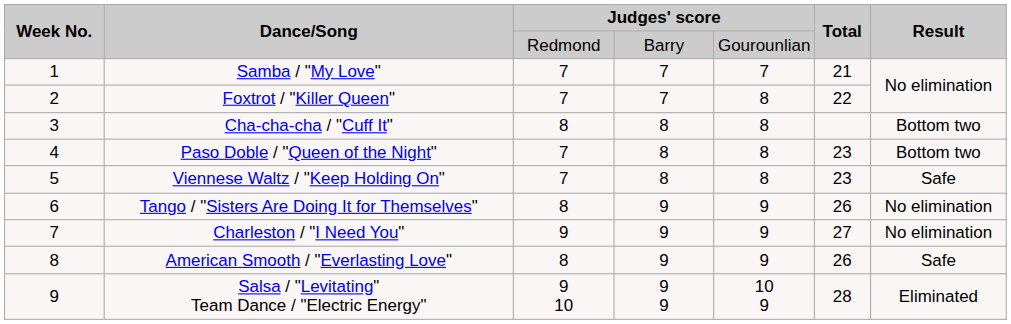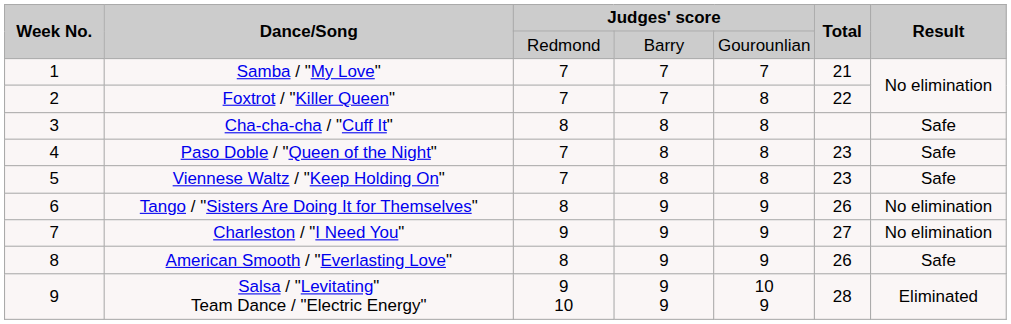Cha-cha-cha / "Cuff It" | Result: Bottom two -> Safe
Paso Doble / "Queen of the Night" | Result: Bottom two -> Safe
